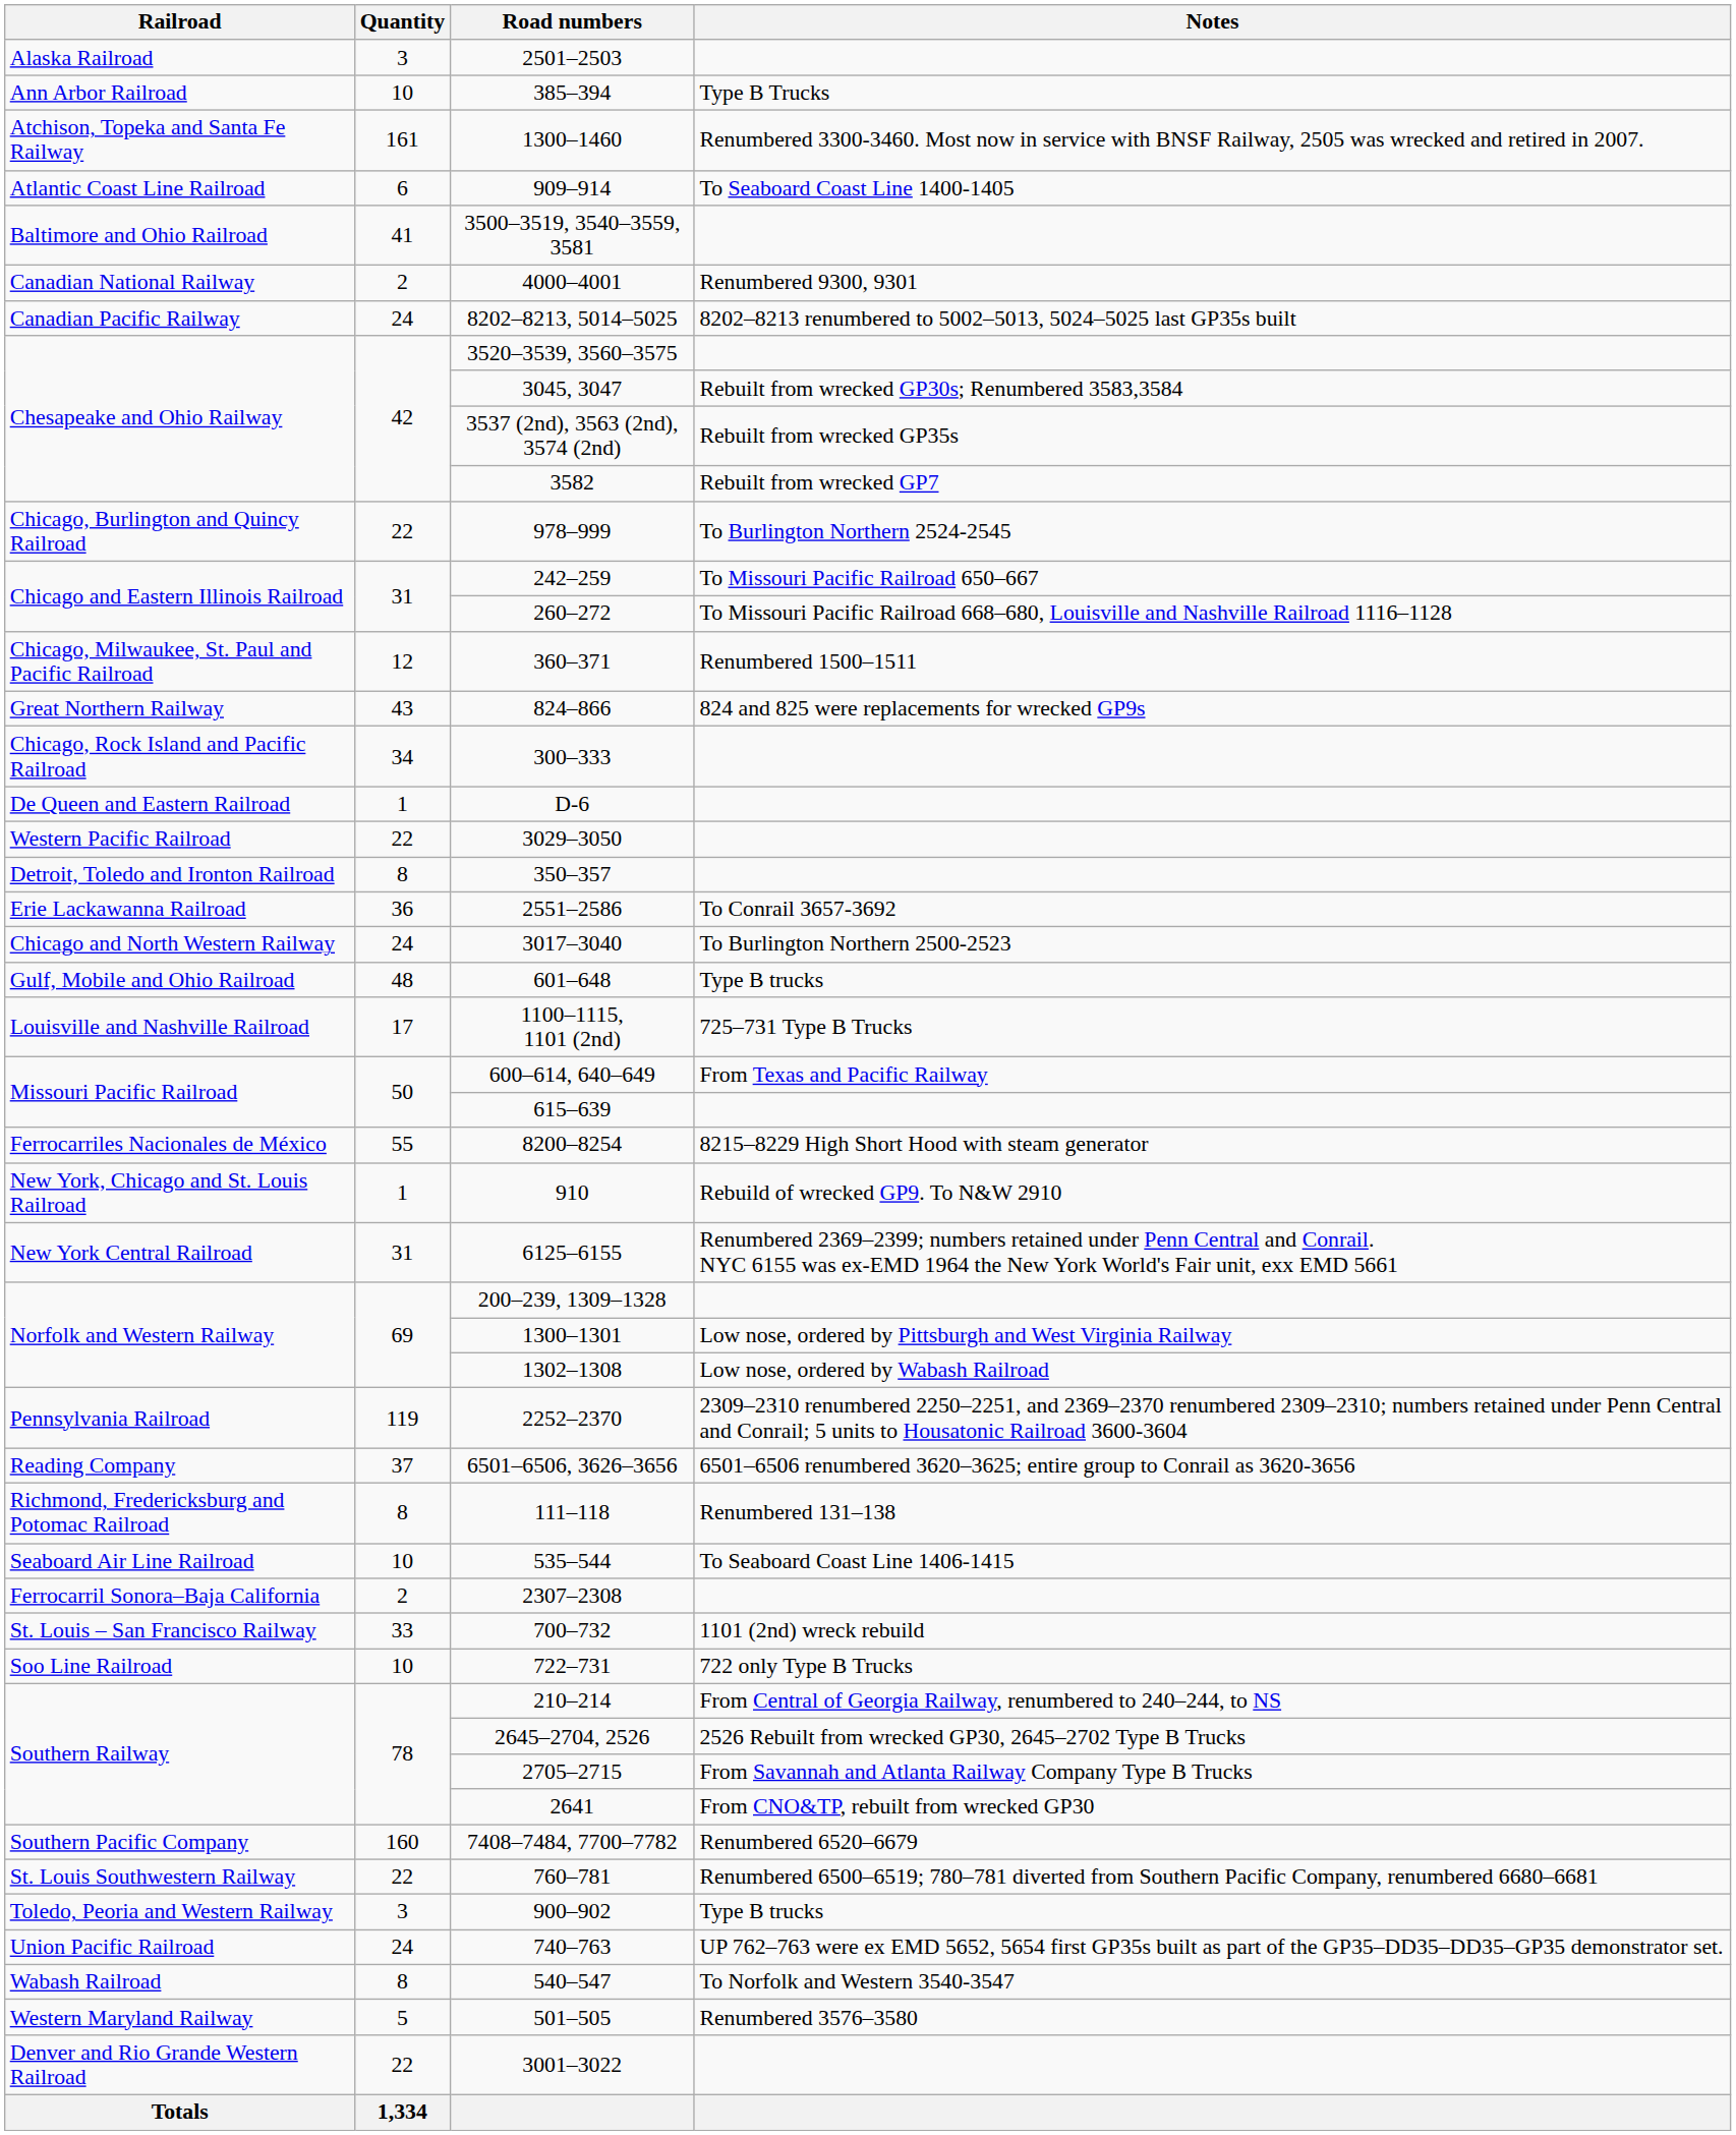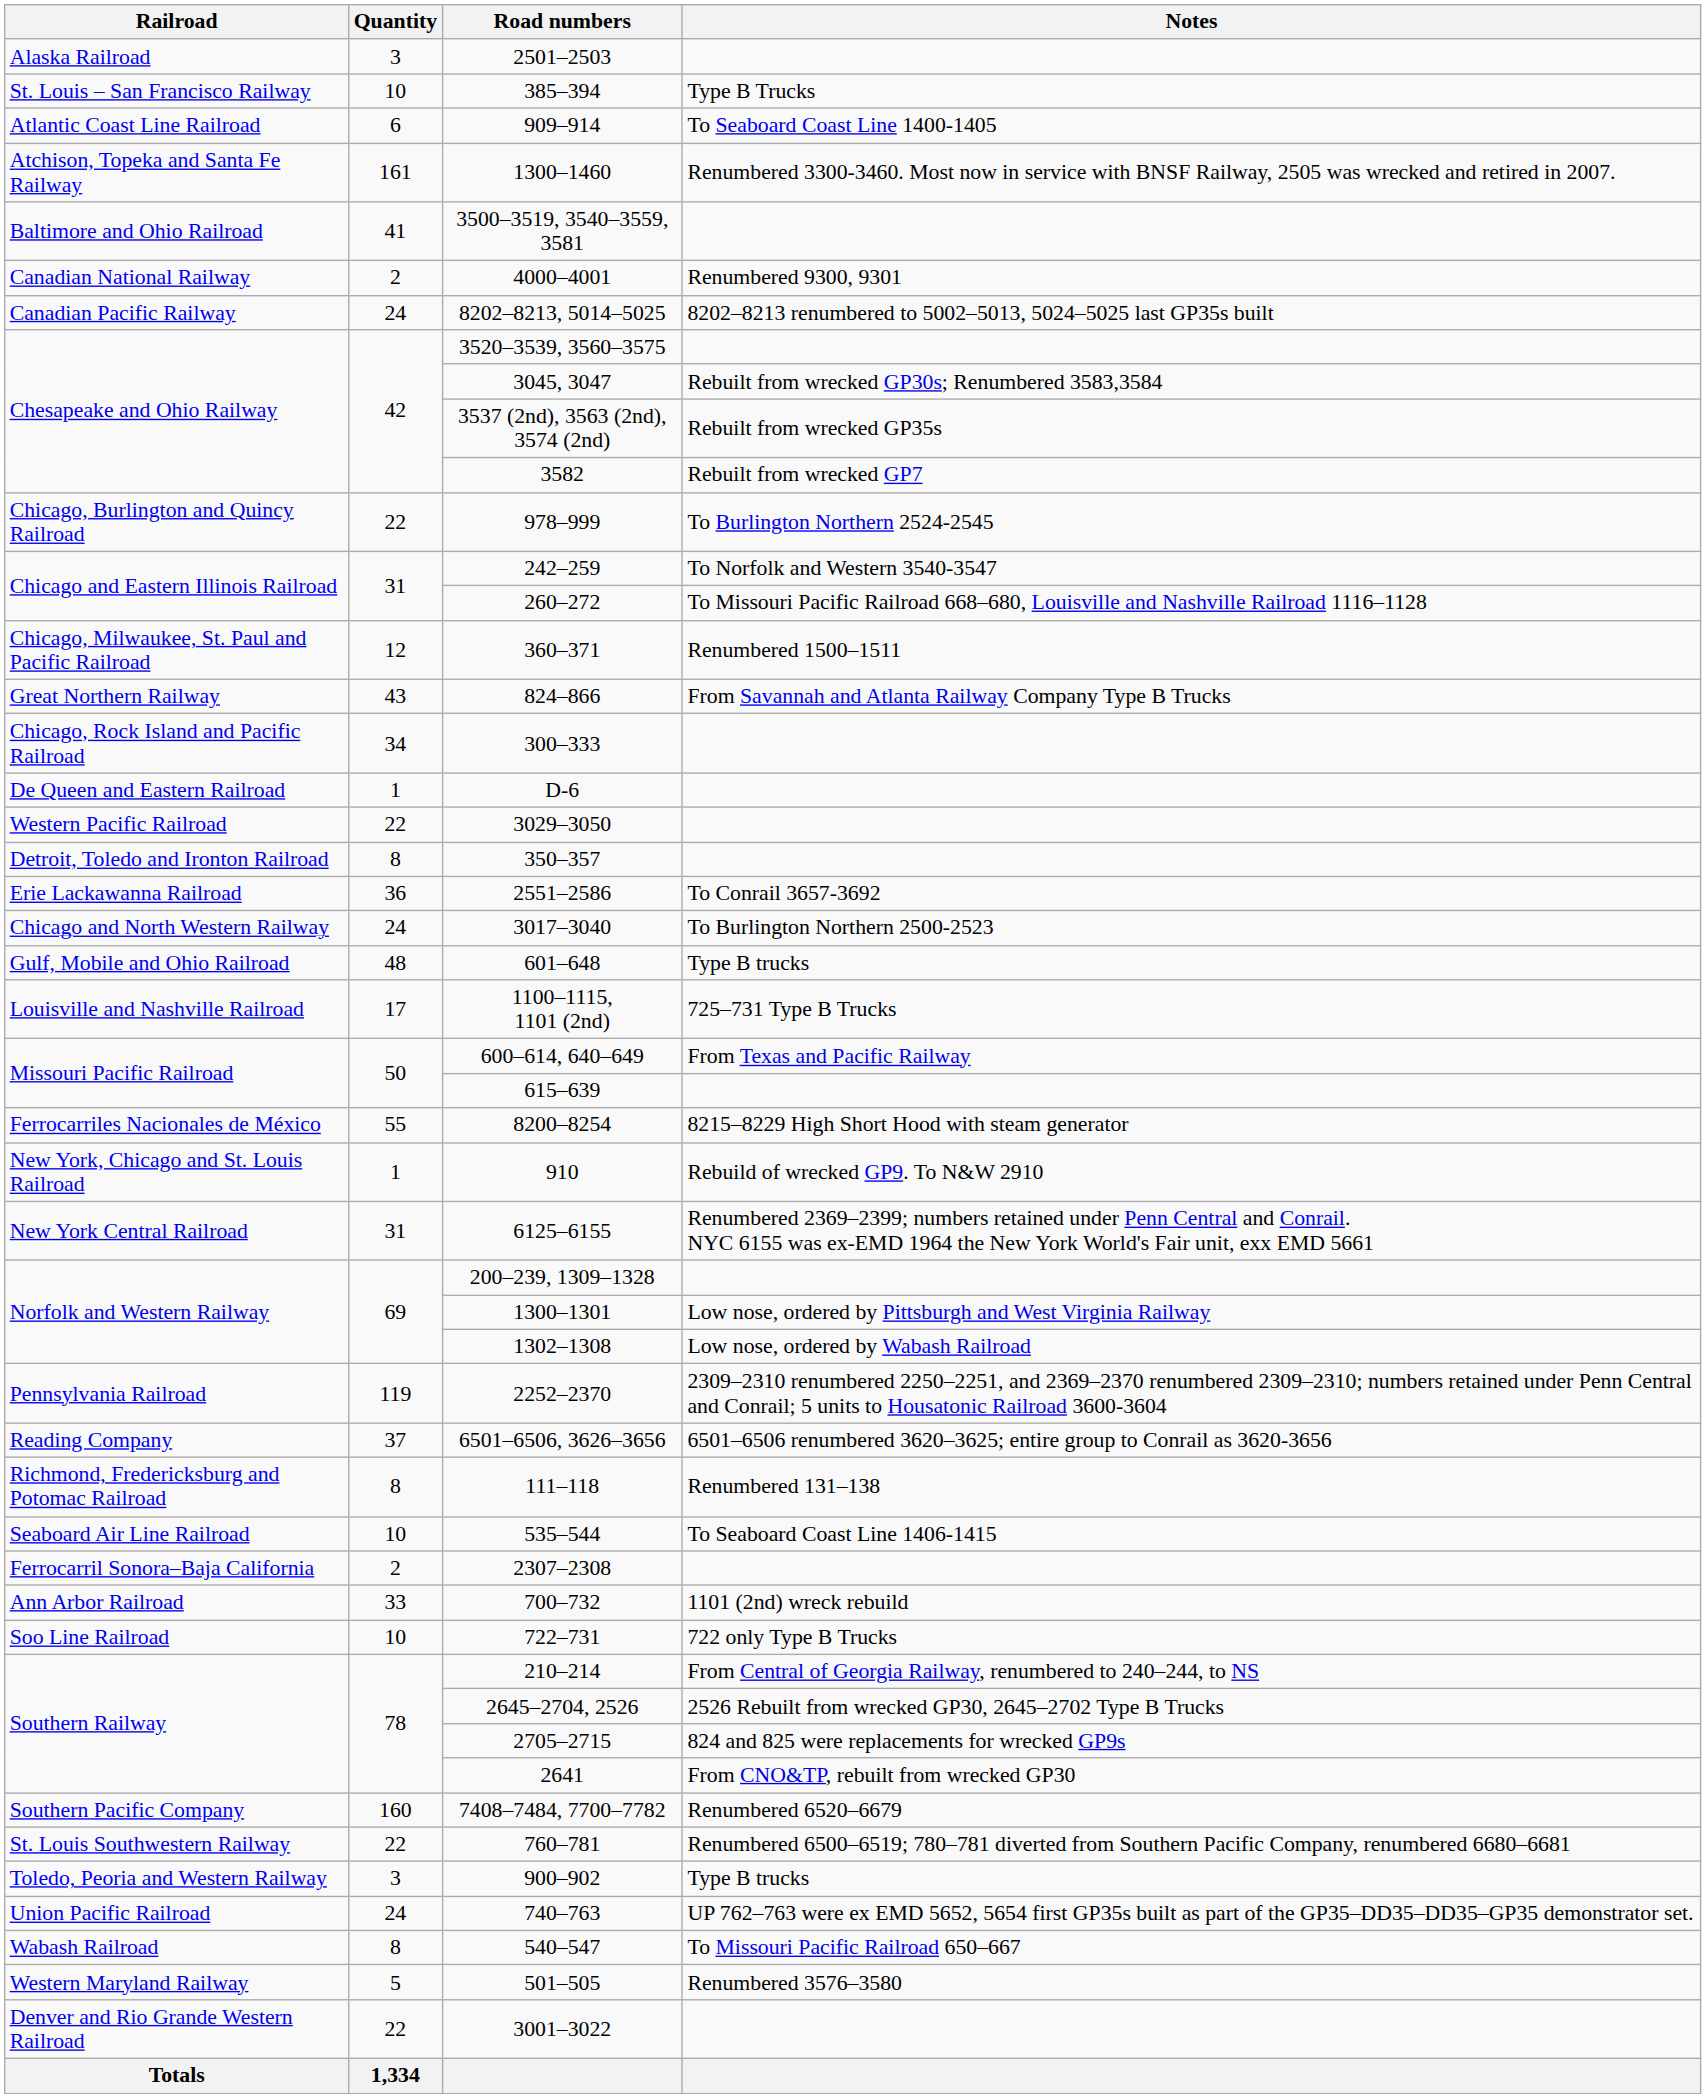385–394 | Railroad: Ann Arbor Railroad -> St. Louis – San Francisco Railway
rows swapped: 1300–1460 <-> 909–914
242–259 | Notes: To Missouri Pacific Railroad 650–667 -> To Norfolk and Western 3540-3547
824–866 | Notes: 824 and 825 were replacements for wrecked GP9s -> From Savannah and Atlanta Railway Company Type B Trucks
700–732 | Railroad: St. Louis – San Francisco Railway -> Ann Arbor Railroad
2705–2715 | Notes: From Savannah and Atlanta Railway Company Type B Trucks -> 824 and 825 were replacements for wrecked GP9s
540–547 | Notes: To Norfolk and Western 3540-3547 -> To Missouri Pacific Railroad 650–667
